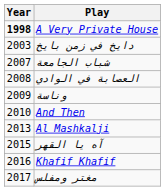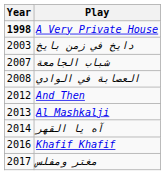- row: 2009 | وناسة
And Then | Year: 2010 -> 2012
آه يا القهر | Year: 2015 -> 2014
